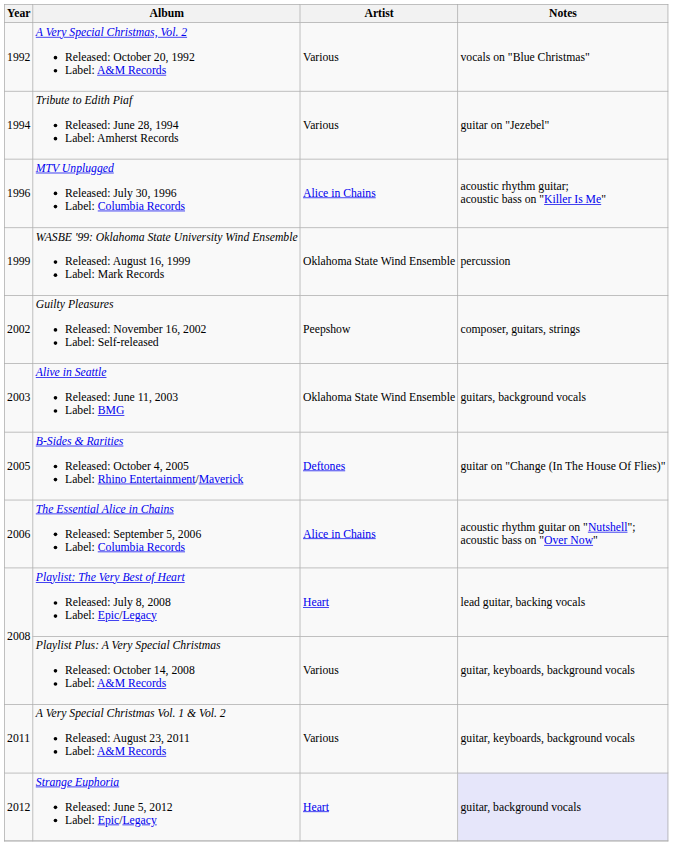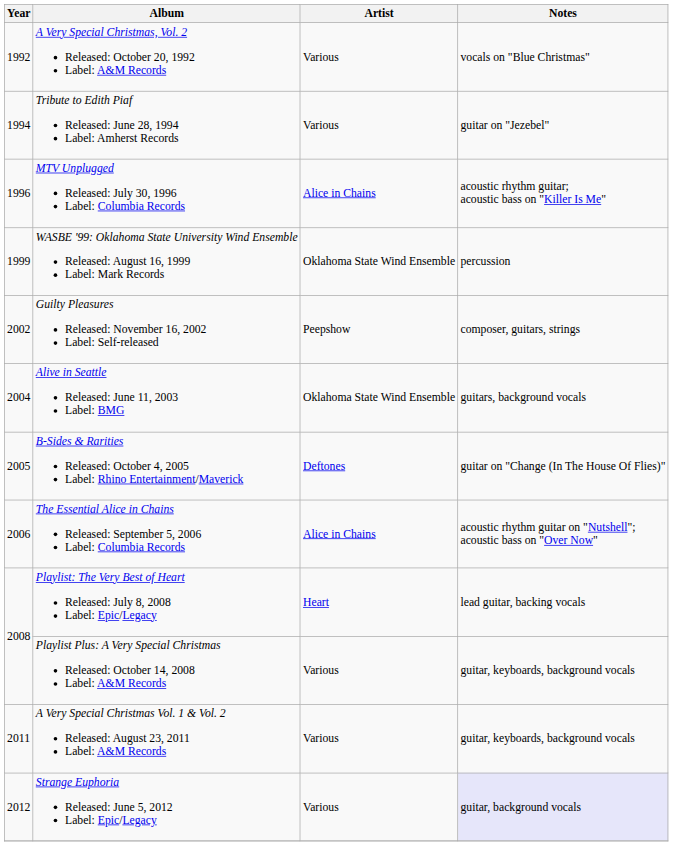Alive in Seattle Released: June 11, 2003 Label: BMG | Year: 2003 -> 2004
Strange Euphoria Released: June 5, 2012 Label: Epic/Legacy | Artist: Heart -> Various
